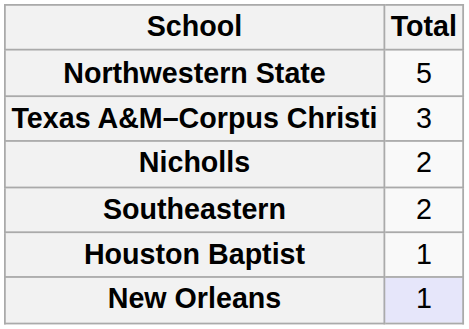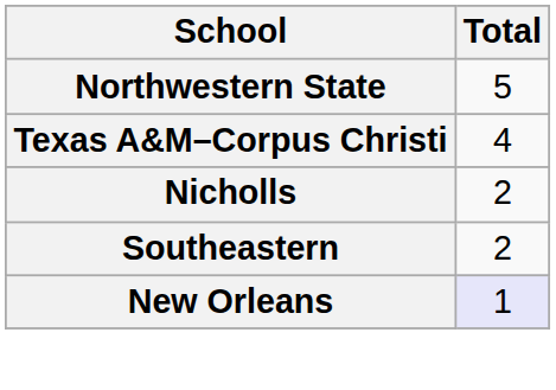Texas A&M–Corpus Christi | Total: 3 -> 4
- row: Houston Baptist | 1
